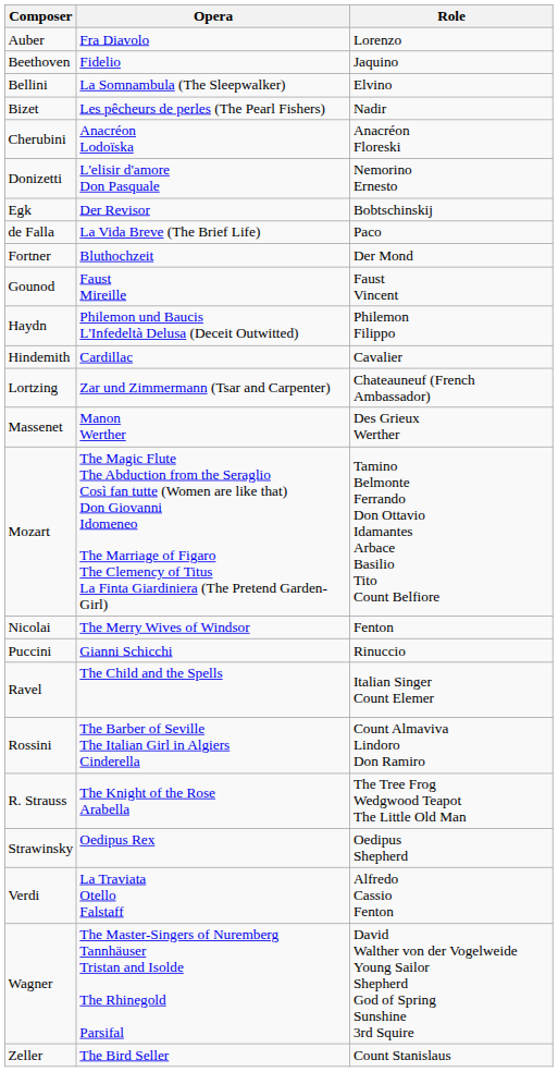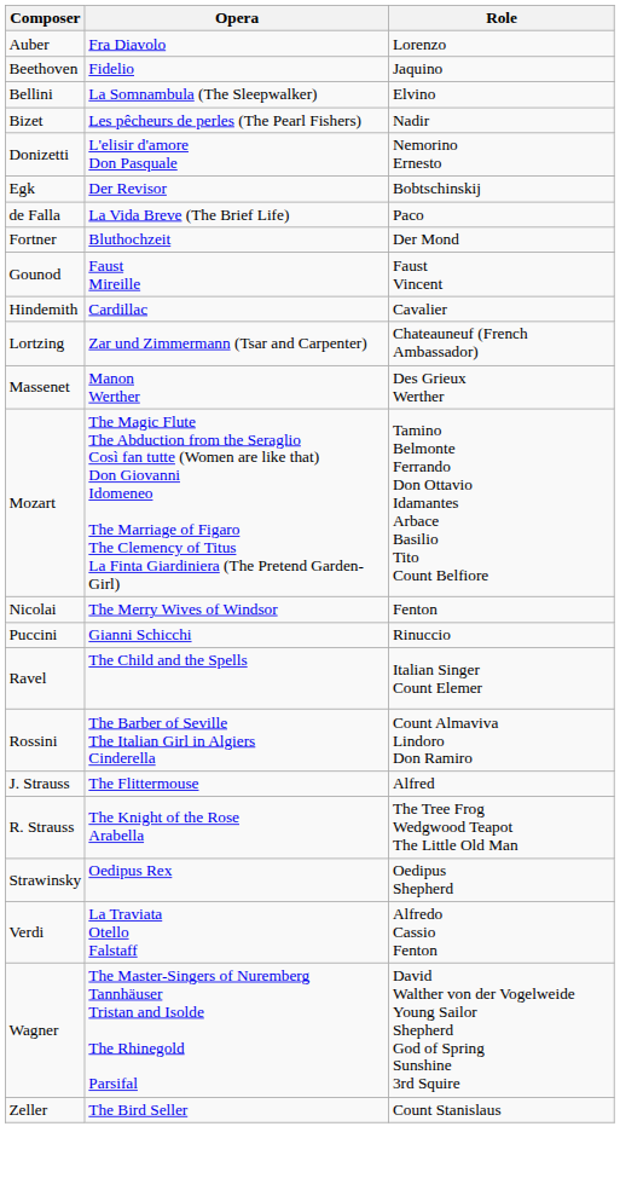- row: Cherubini | Anacréon Lodoïska | Anacréon Floreski
- row: Haydn | Philemon und Baucis L'Infedeltà Delusa (Deceit Outwitted) | Philemon Filippo
+ row: J. Strauss | The Flittermouse | Alfred
